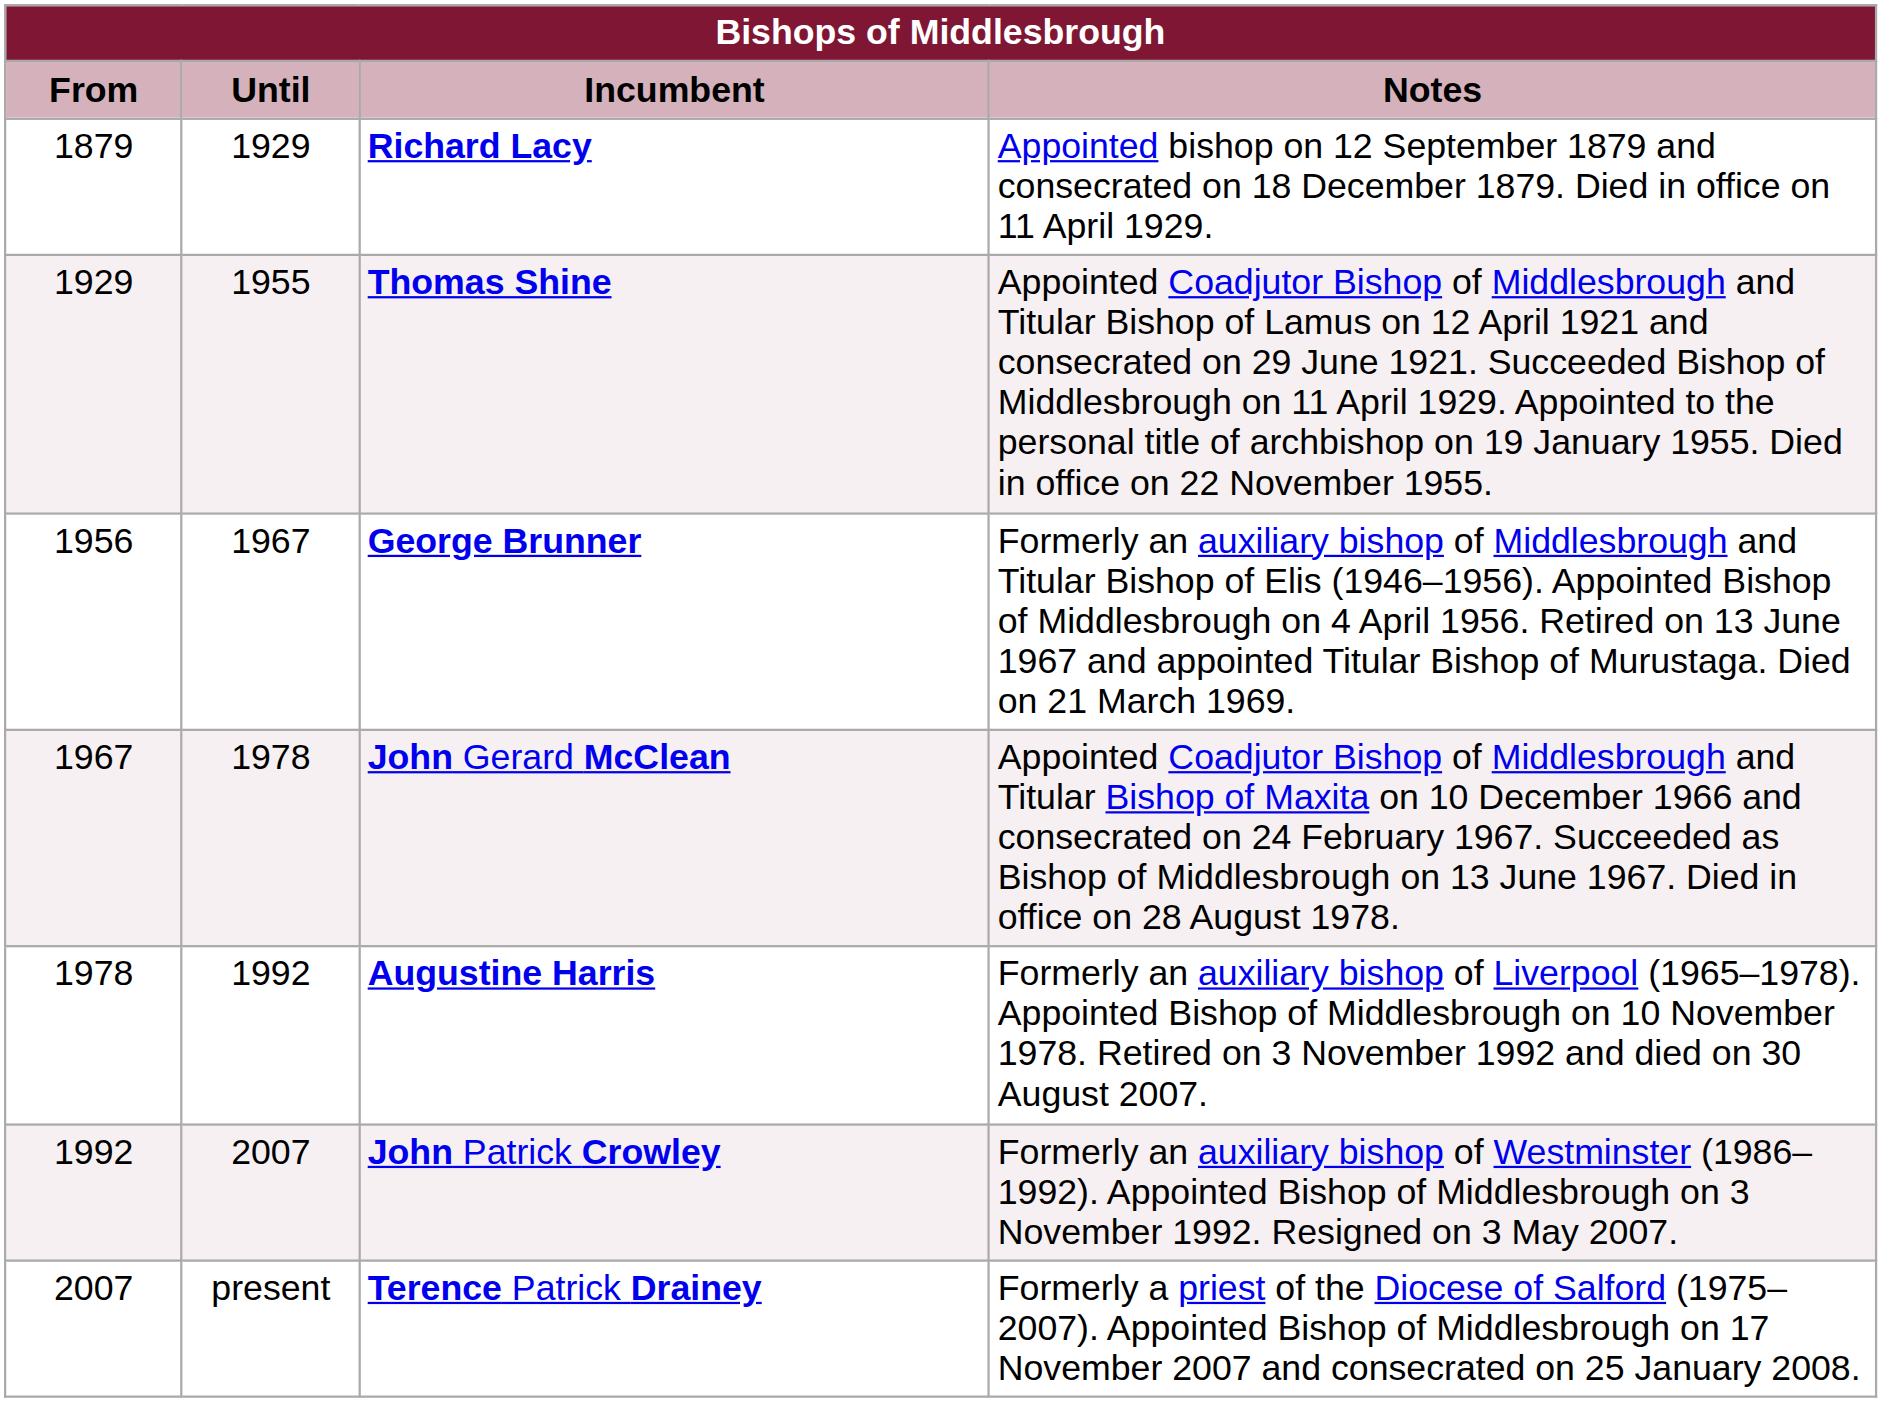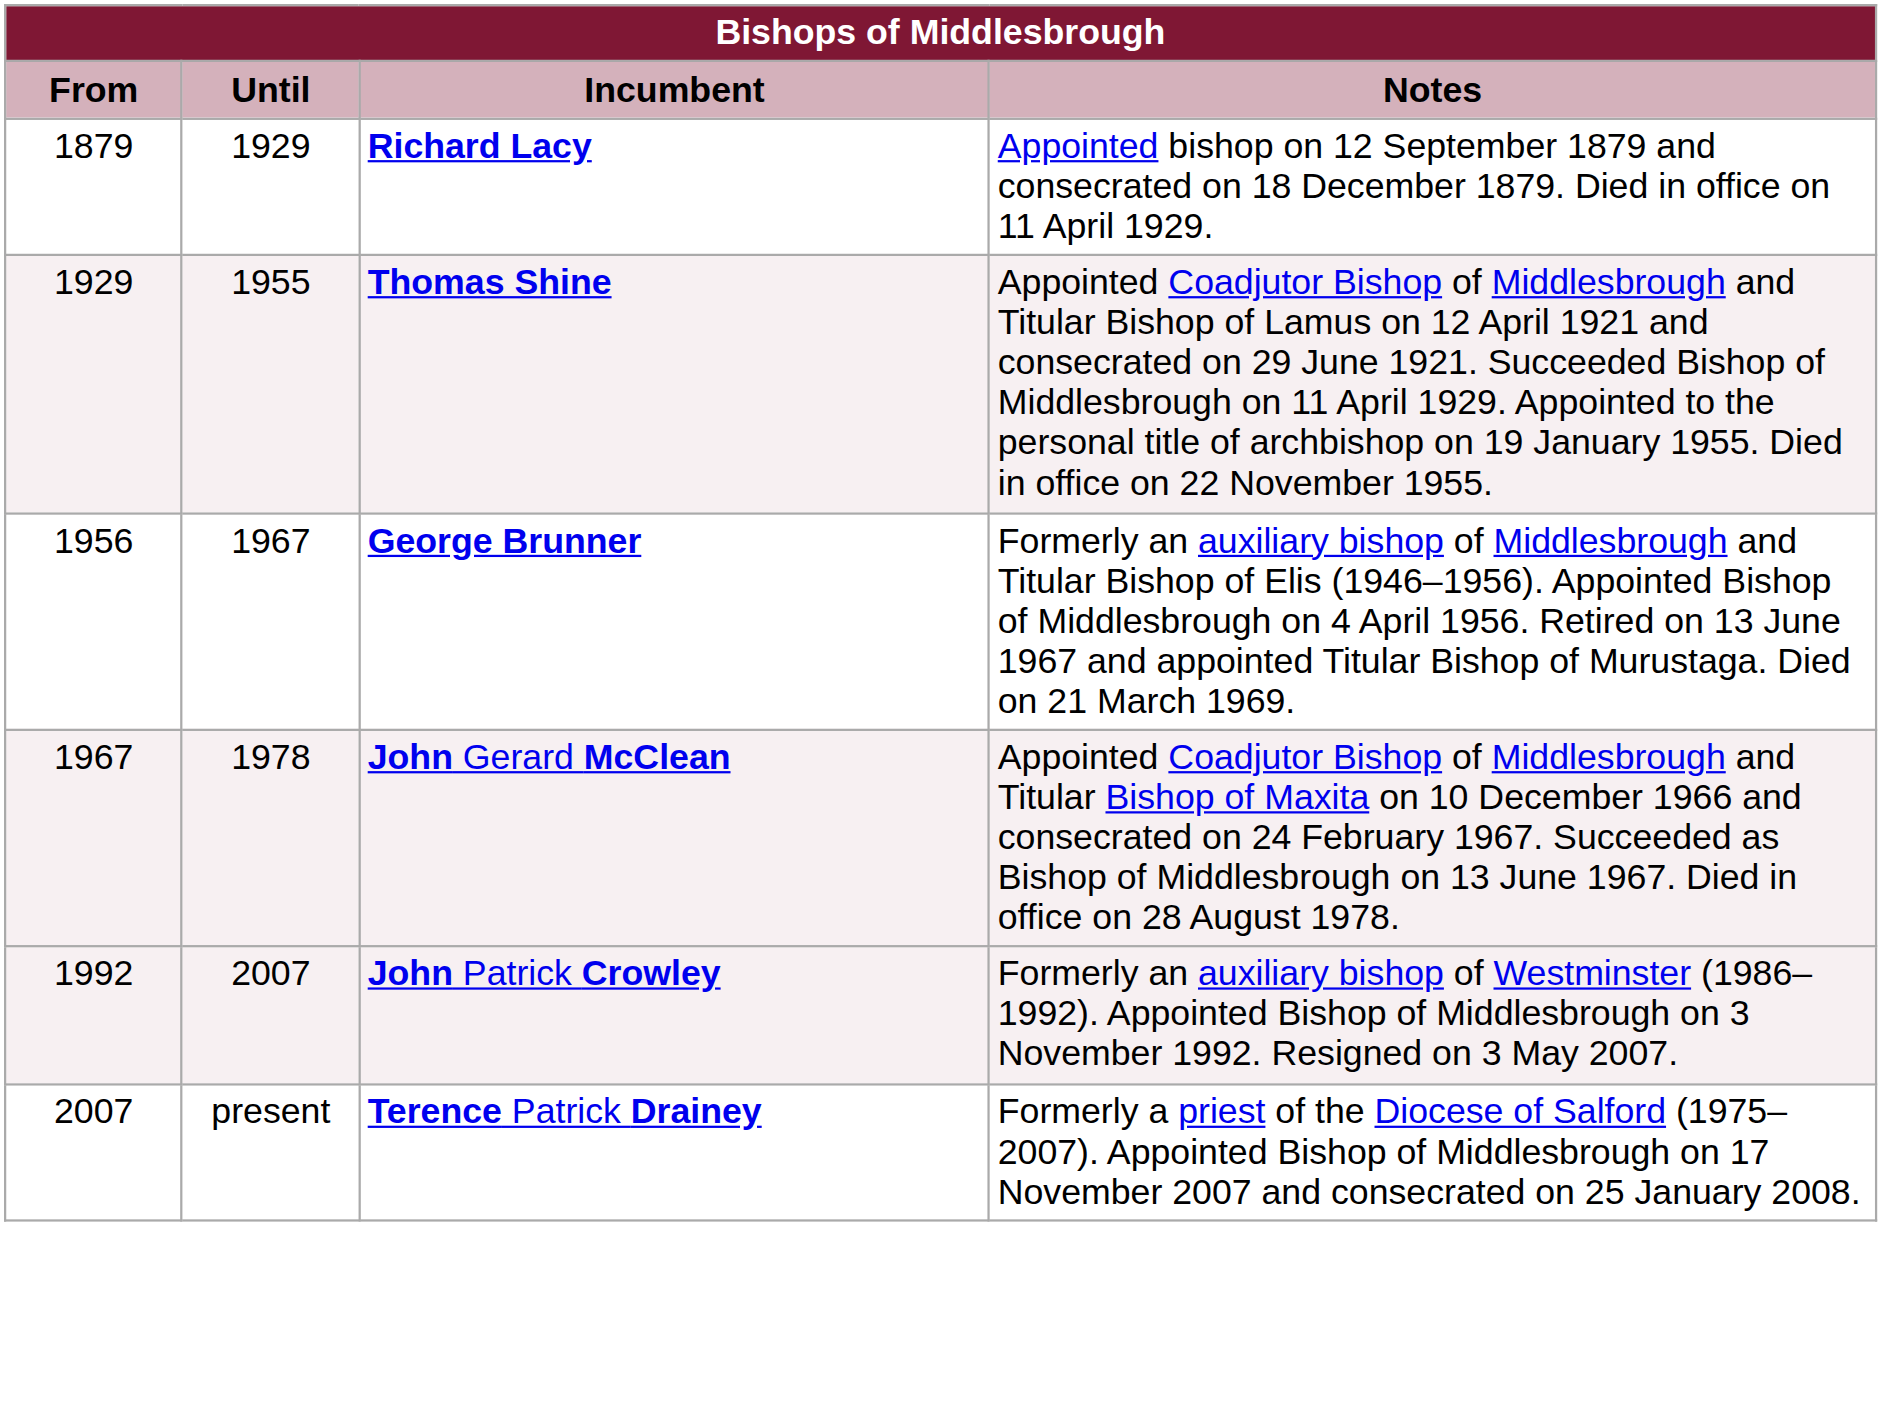- row: 1978 | 1992 | Augustine Harris | Formerly an auxiliary bishop of Liverpool (1965–1978). Appointed Bishop of Middlesbrough on 10 November 1978. Retired on 3 November 1992 and died on 30 August 2007.
